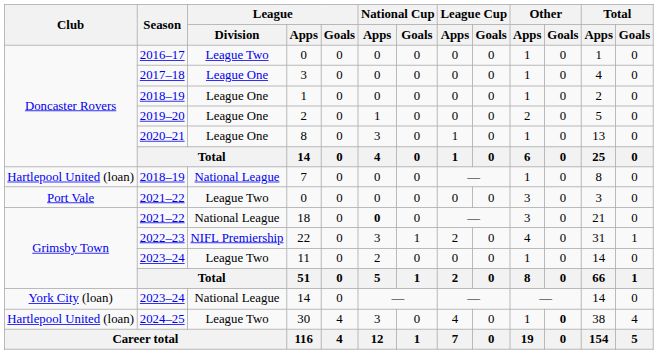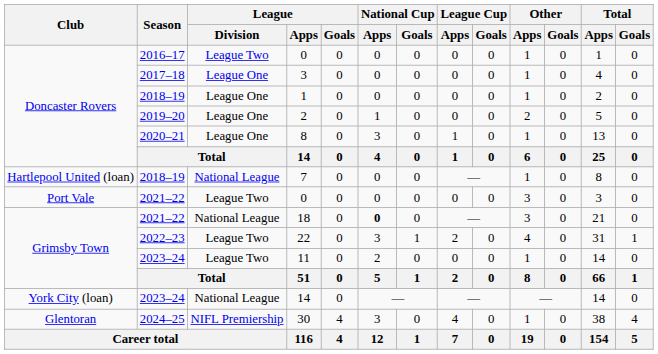22 | League / Division: NIFL Premiership -> League Two
30 | Club: Hartlepool United (loan) -> Glentoran
30 | League / Division: League Two -> NIFL Premiership
30 | Other / Goals: bold -> normal
